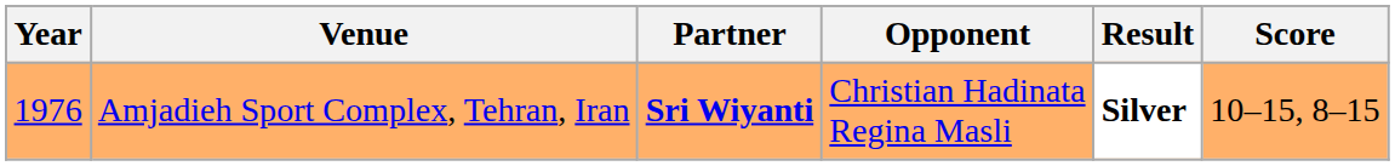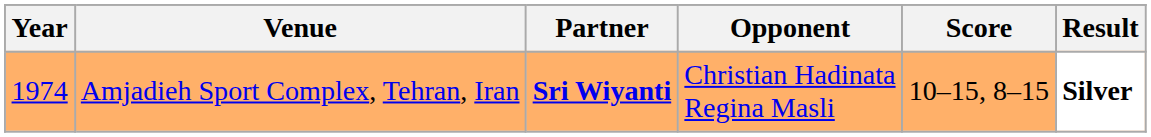columns swapped: Score <-> Result
Amjadieh Sport Complex, Tehran, Iran | Year: 1976 -> 1974
